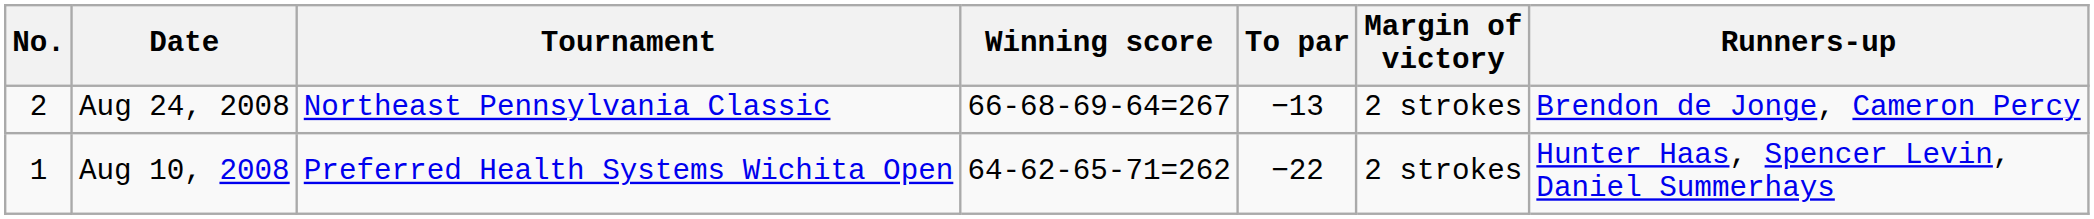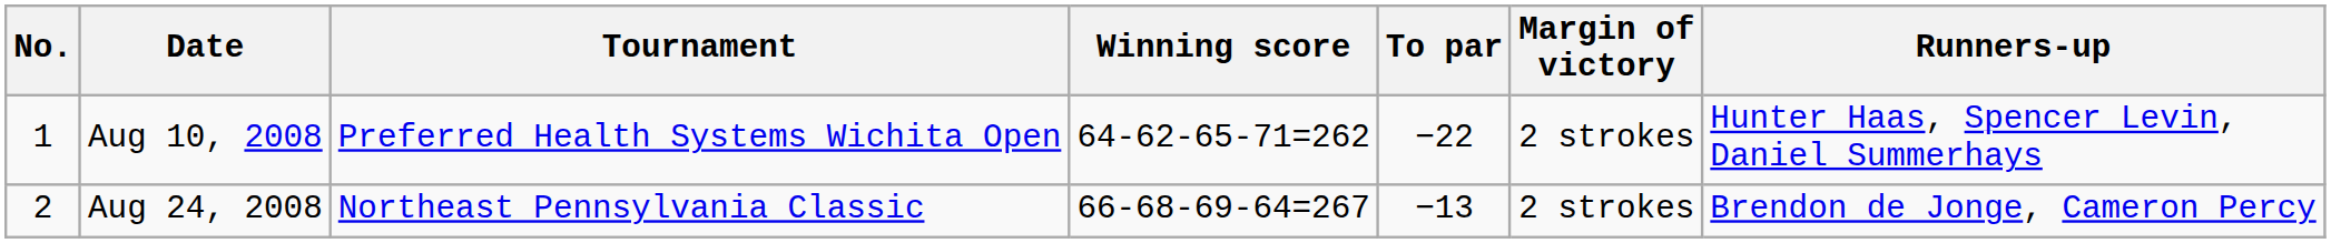rows swapped: Aug 10, 2008 <-> Aug 24, 2008
